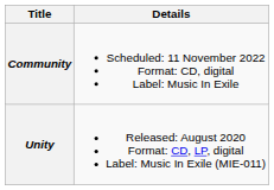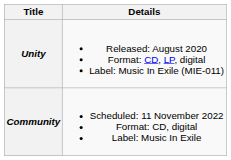rows swapped: Unity <-> Community
